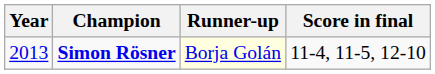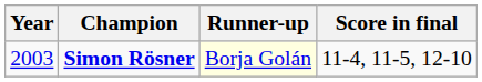Simon Rösner | Year: 2013 -> 2003
